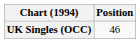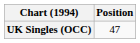UK Singles (OCC) | Position: 46 -> 47
